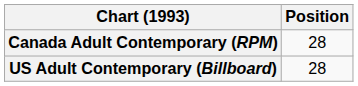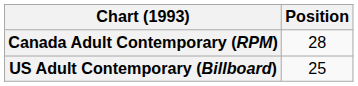US Adult Contemporary (Billboard) | Position: 28 -> 25
